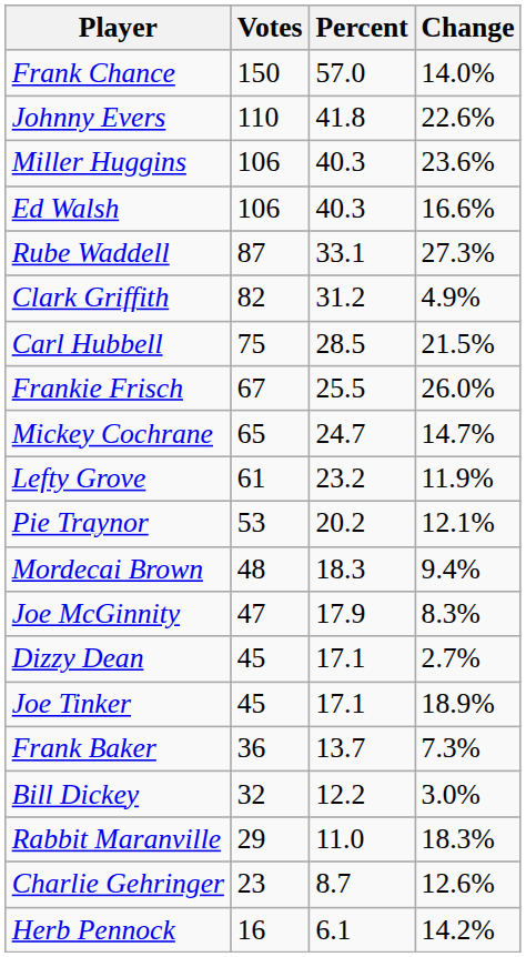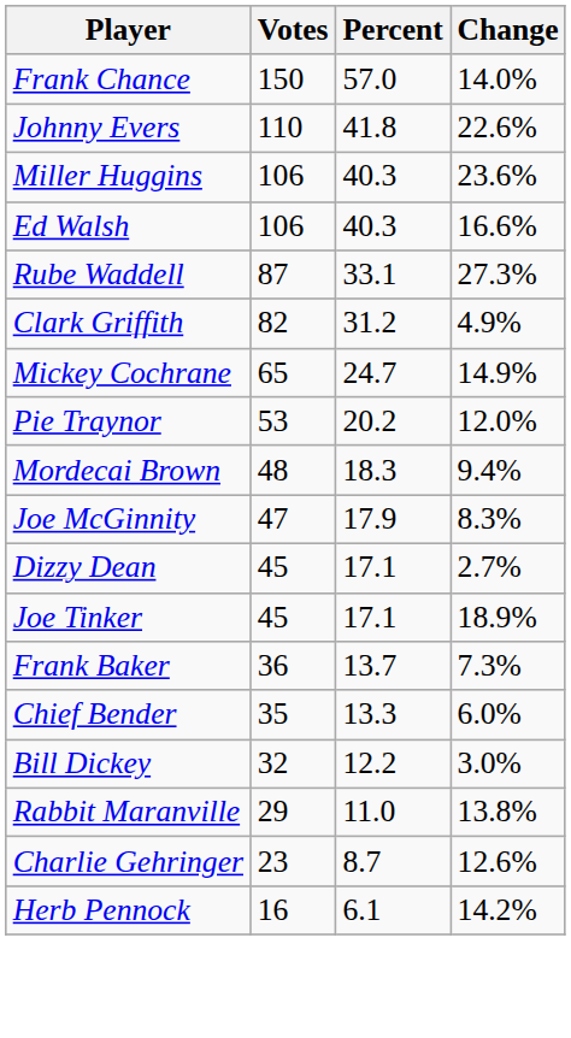- row: Carl Hubbell | 75 | 28.5 | 21.5%
- row: Frankie Frisch | 67 | 25.5 | 26.0%
Mickey Cochrane | Change: 14.7% -> 14.9%
- row: Lefty Grove | 61 | 23.2 | 11.9%
Pie Traynor | Change: 12.1% -> 12.0%
+ row: Chief Bender | 35 | 13.3 | 6.0%
Rabbit Maranville | Change: 18.3% -> 13.8%
